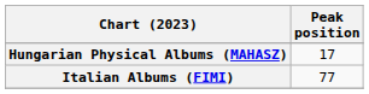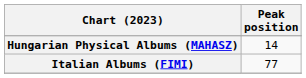Hungarian Physical Albums (MAHASZ) | Peak position: 17 -> 14
